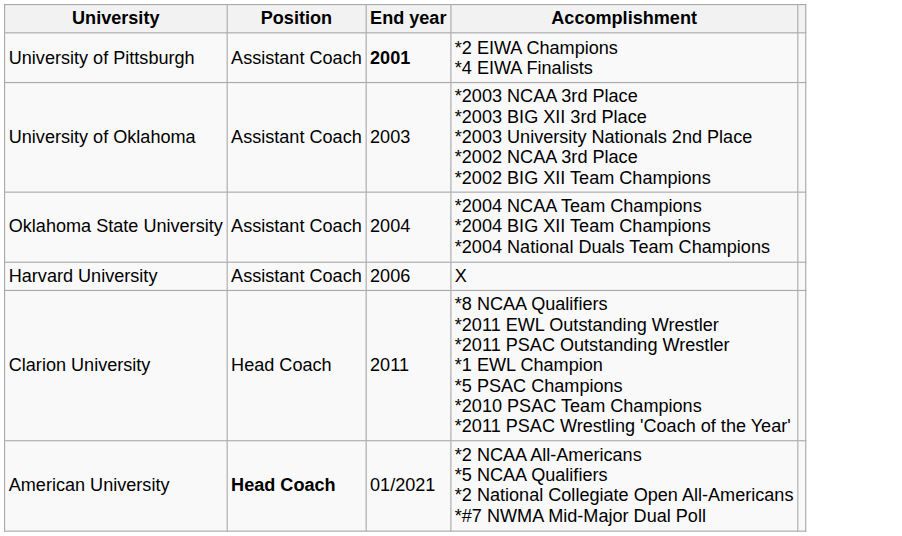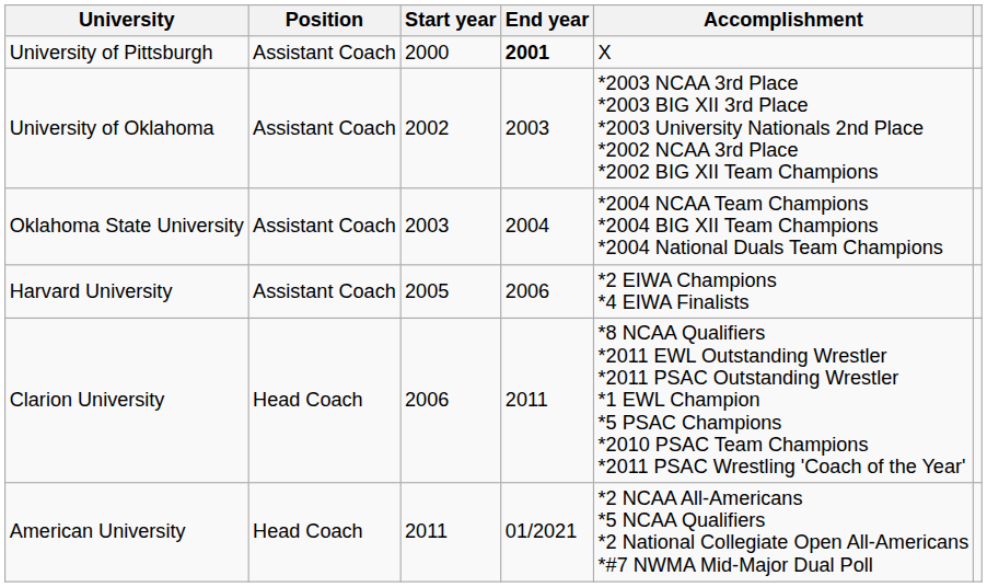+ column: Start year | 2000 | 2002 | 2003 | 2005 | 2006 | 2011
University of Pittsburgh | Accomplishment: *2 EIWA Champions *4 EIWA Finalists -> X
Harvard University | Accomplishment: X -> *2 EIWA Champions *4 EIWA Finalists
American University | Position: bold -> normal
